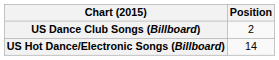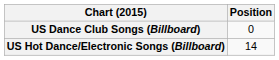US Dance Club Songs (Billboard) | Position: 2 -> 0
